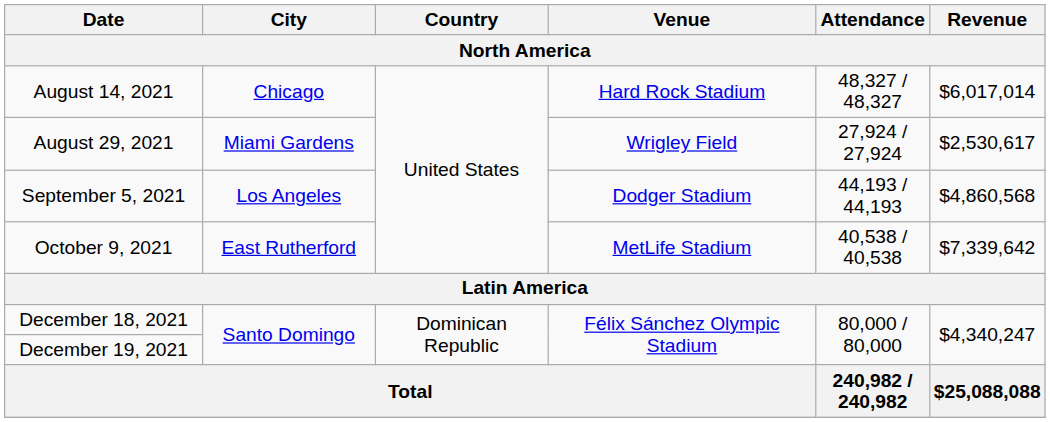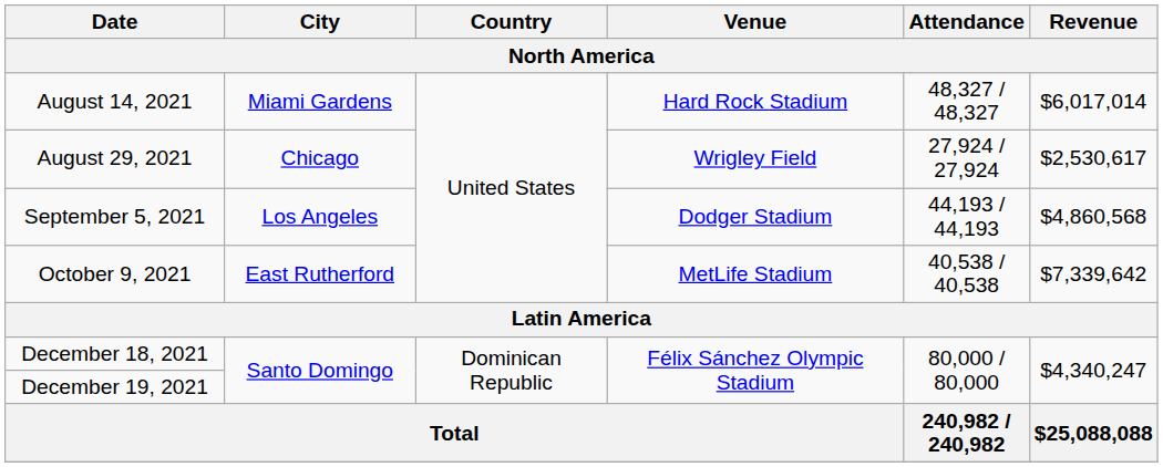August 14, 2021 | City: Chicago -> Miami Gardens
August 29, 2021 | City: Miami Gardens -> Chicago
